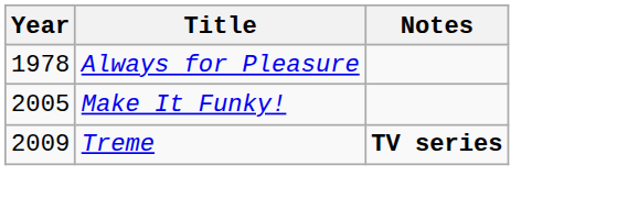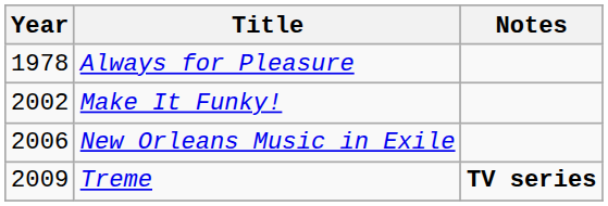Make It Funky! | Year: 2005 -> 2002
+ row: 2006 | New Orleans Music in Exile
